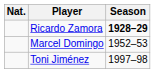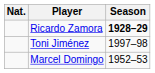rows swapped: Marcel Domingo <-> Toni Jiménez
